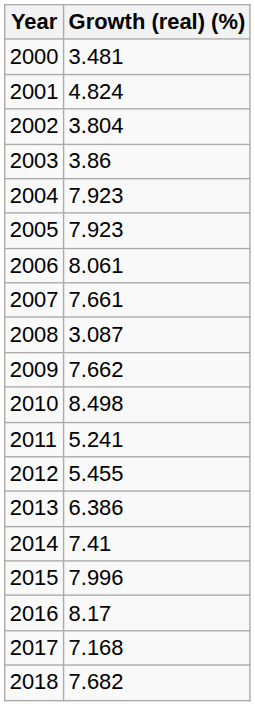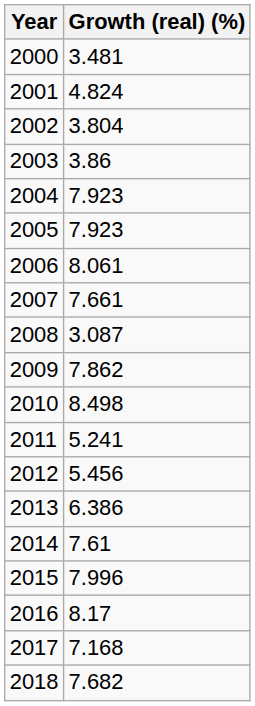2009 | Growth (real) (%): 7.662 -> 7.862
2012 | Growth (real) (%): 5.455 -> 5.456
2014 | Growth (real) (%): 7.41 -> 7.61
